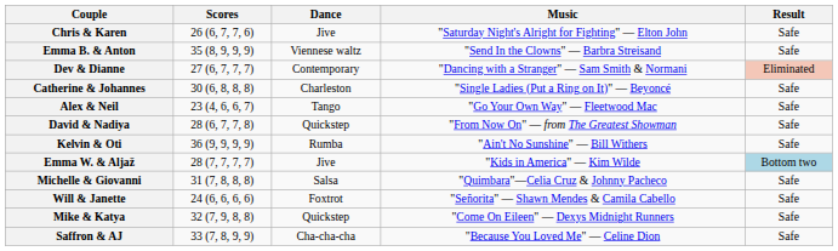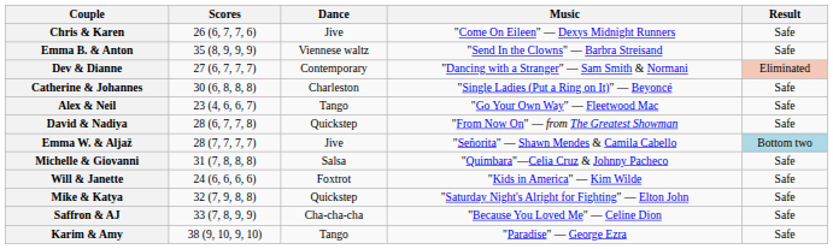Chris & Karen | Music: "Saturday Night's Alright for Fighting" — Elton John -> "Come On Eileen" — Dexys Midnight Runners
- row: Kelvin & Oti | 36 (9, 9, 9, 9) | Rumba | "Ain't No Sunshine" — Bill Withers | Safe
Emma W. & Aljaž | Music: "Kids in America" — Kim Wilde -> "Señorita" — Shawn Mendes & Camila Cabello
Will & Janette | Music: "Señorita" — Shawn Mendes & Camila Cabello -> "Kids in America" — Kim Wilde
Mike & Katya | Music: "Come On Eileen" — Dexys Midnight Runners -> "Saturday Night's Alright for Fighting" — Elton John
+ row: Karim & Amy | 38 (9, 10, 9, 10) | Tango | "Paradise" — George Ezra | Safe
